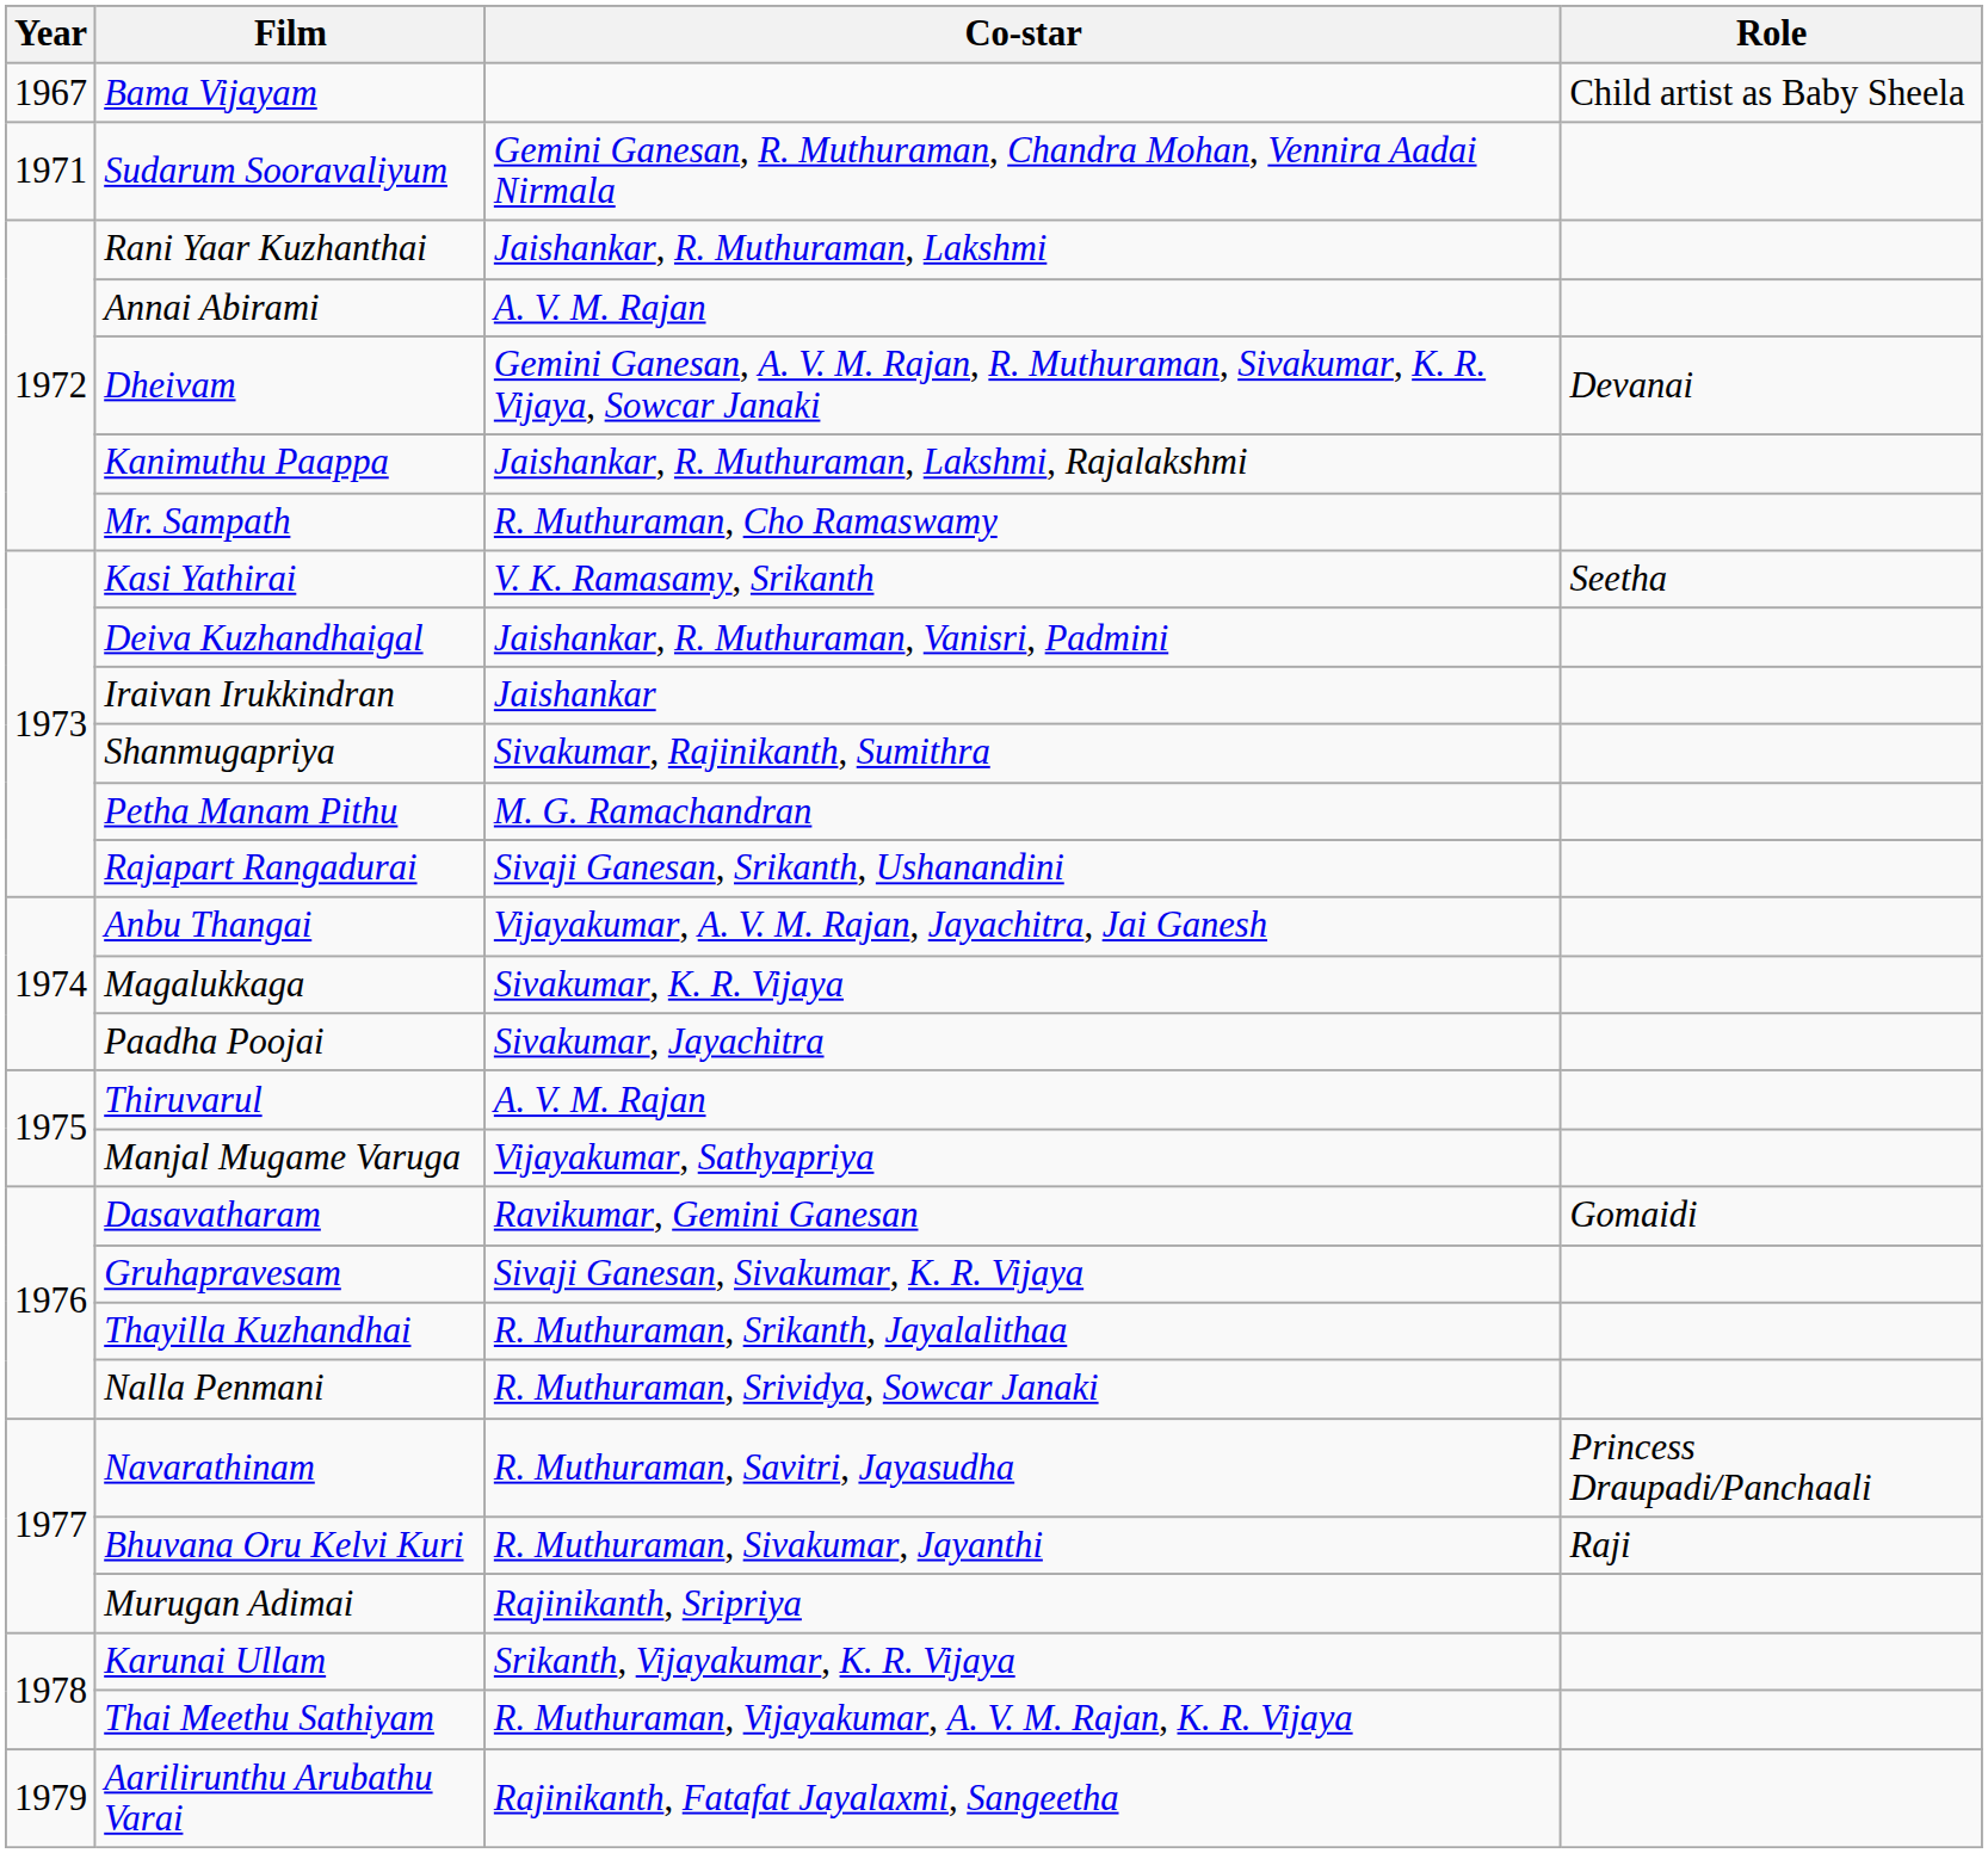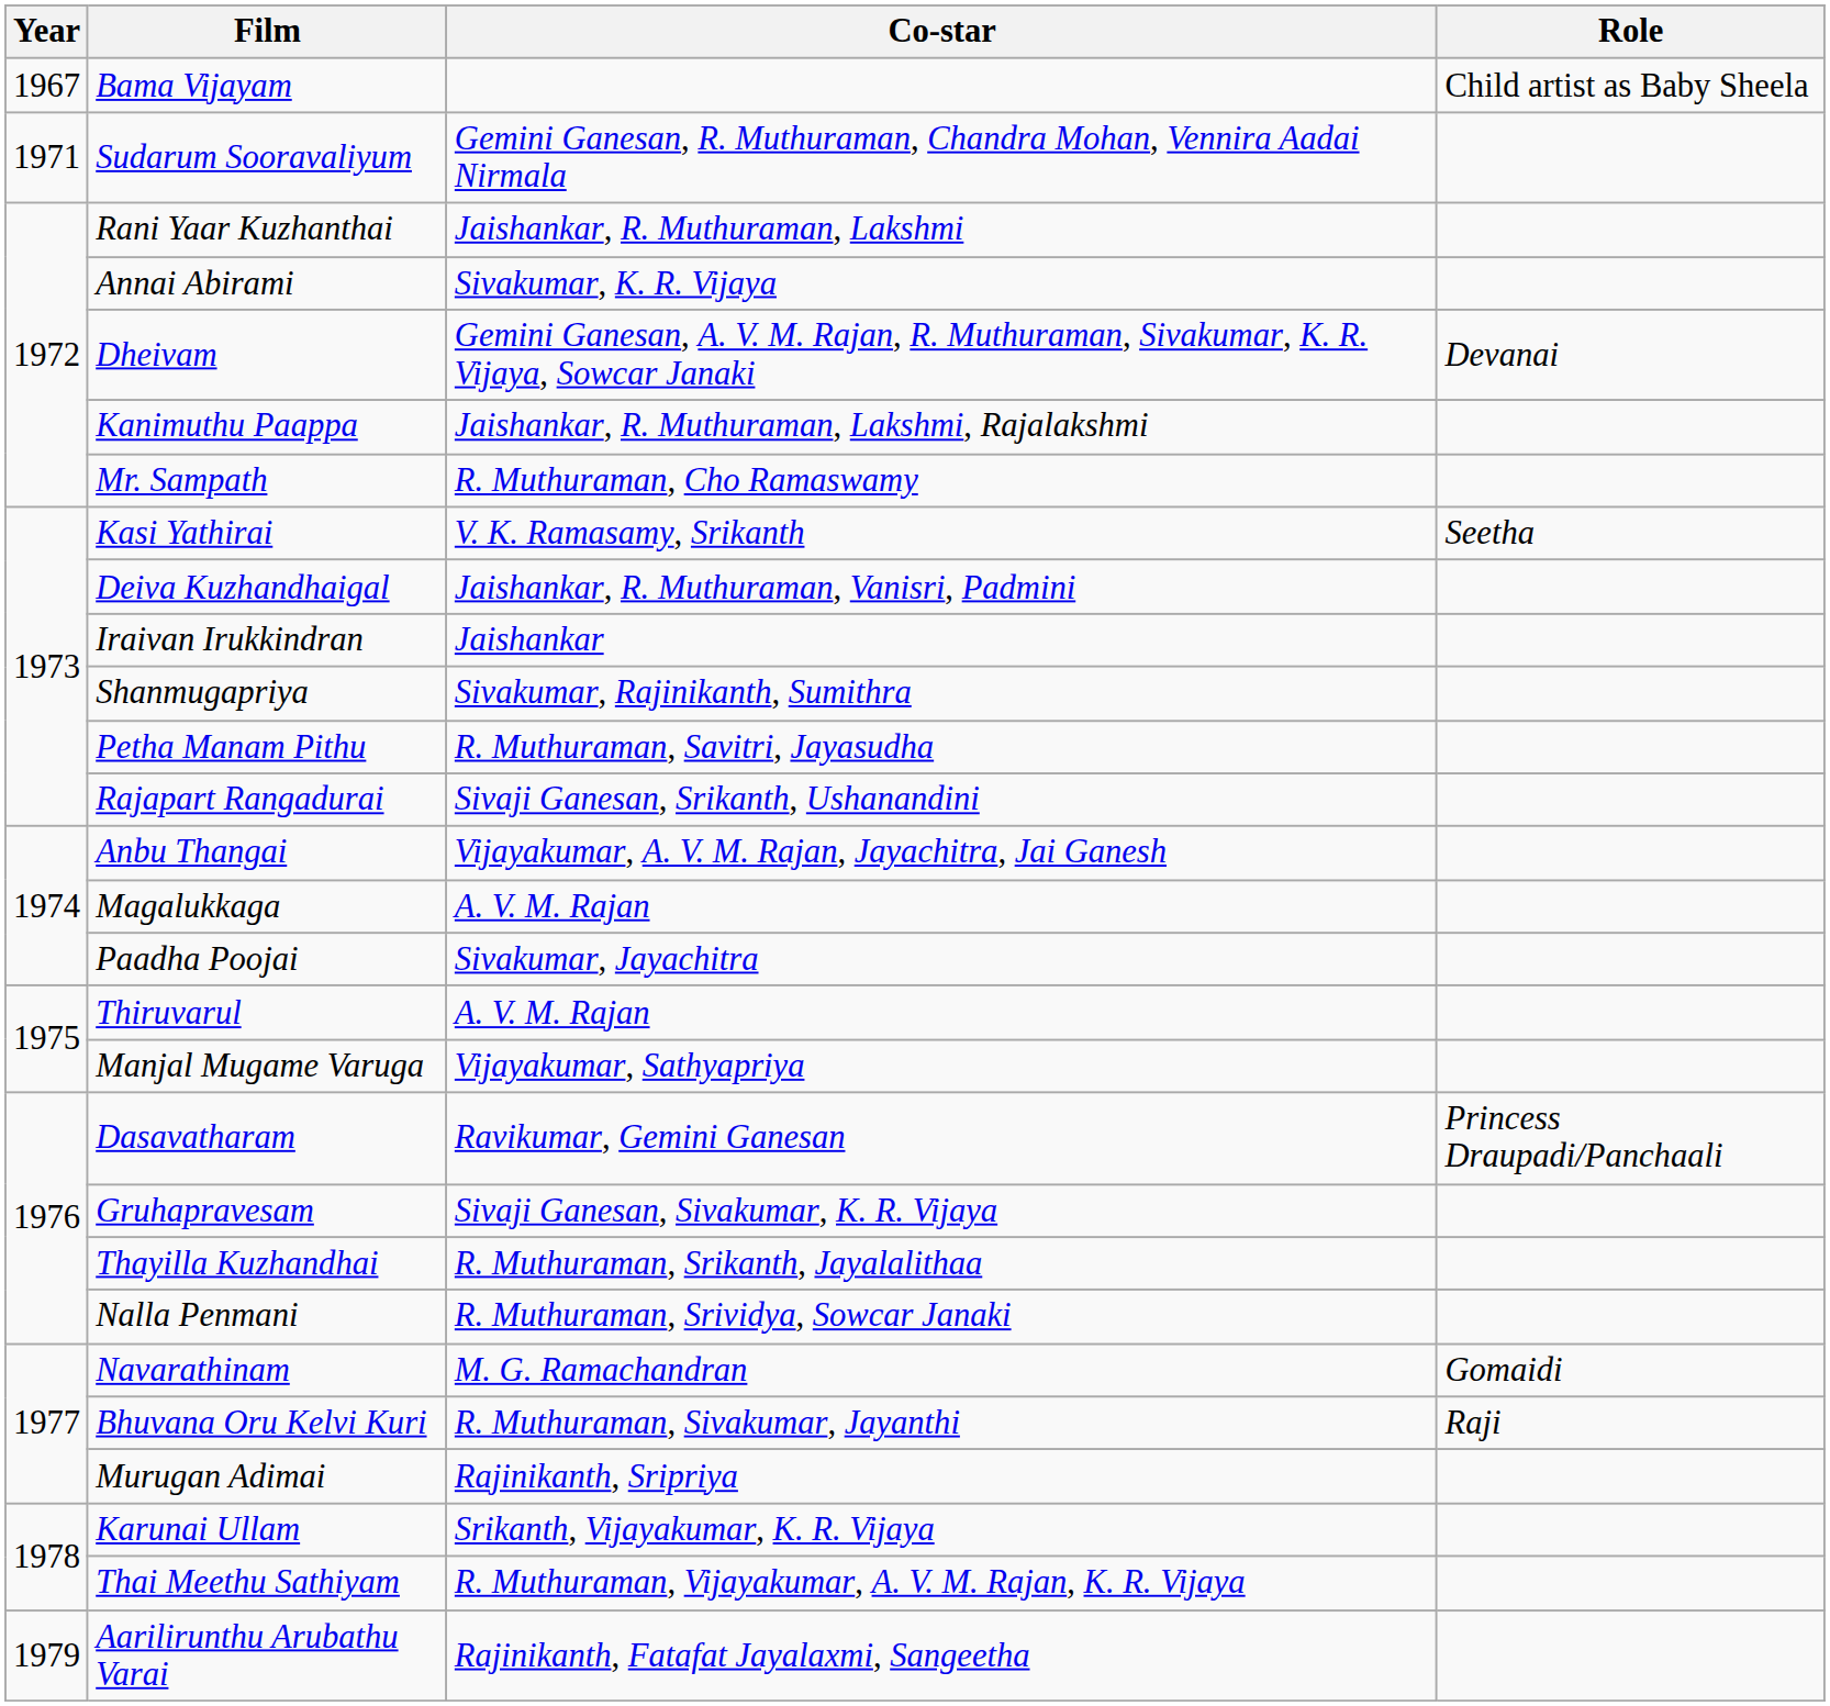Annai Abirami | Co-star: A. V. M. Rajan -> Sivakumar, K. R. Vijaya
Petha Manam Pithu | Co-star: M. G. Ramachandran -> R. Muthuraman, Savitri, Jayasudha
Magalukkaga | Co-star: Sivakumar, K. R. Vijaya -> A. V. M. Rajan
Dasavatharam | Role: Gomaidi -> Princess Draupadi/Panchaali
Navarathinam | Co-star: R. Muthuraman, Savitri, Jayasudha -> M. G. Ramachandran
Navarathinam | Role: Princess Draupadi/Panchaali -> Gomaidi
